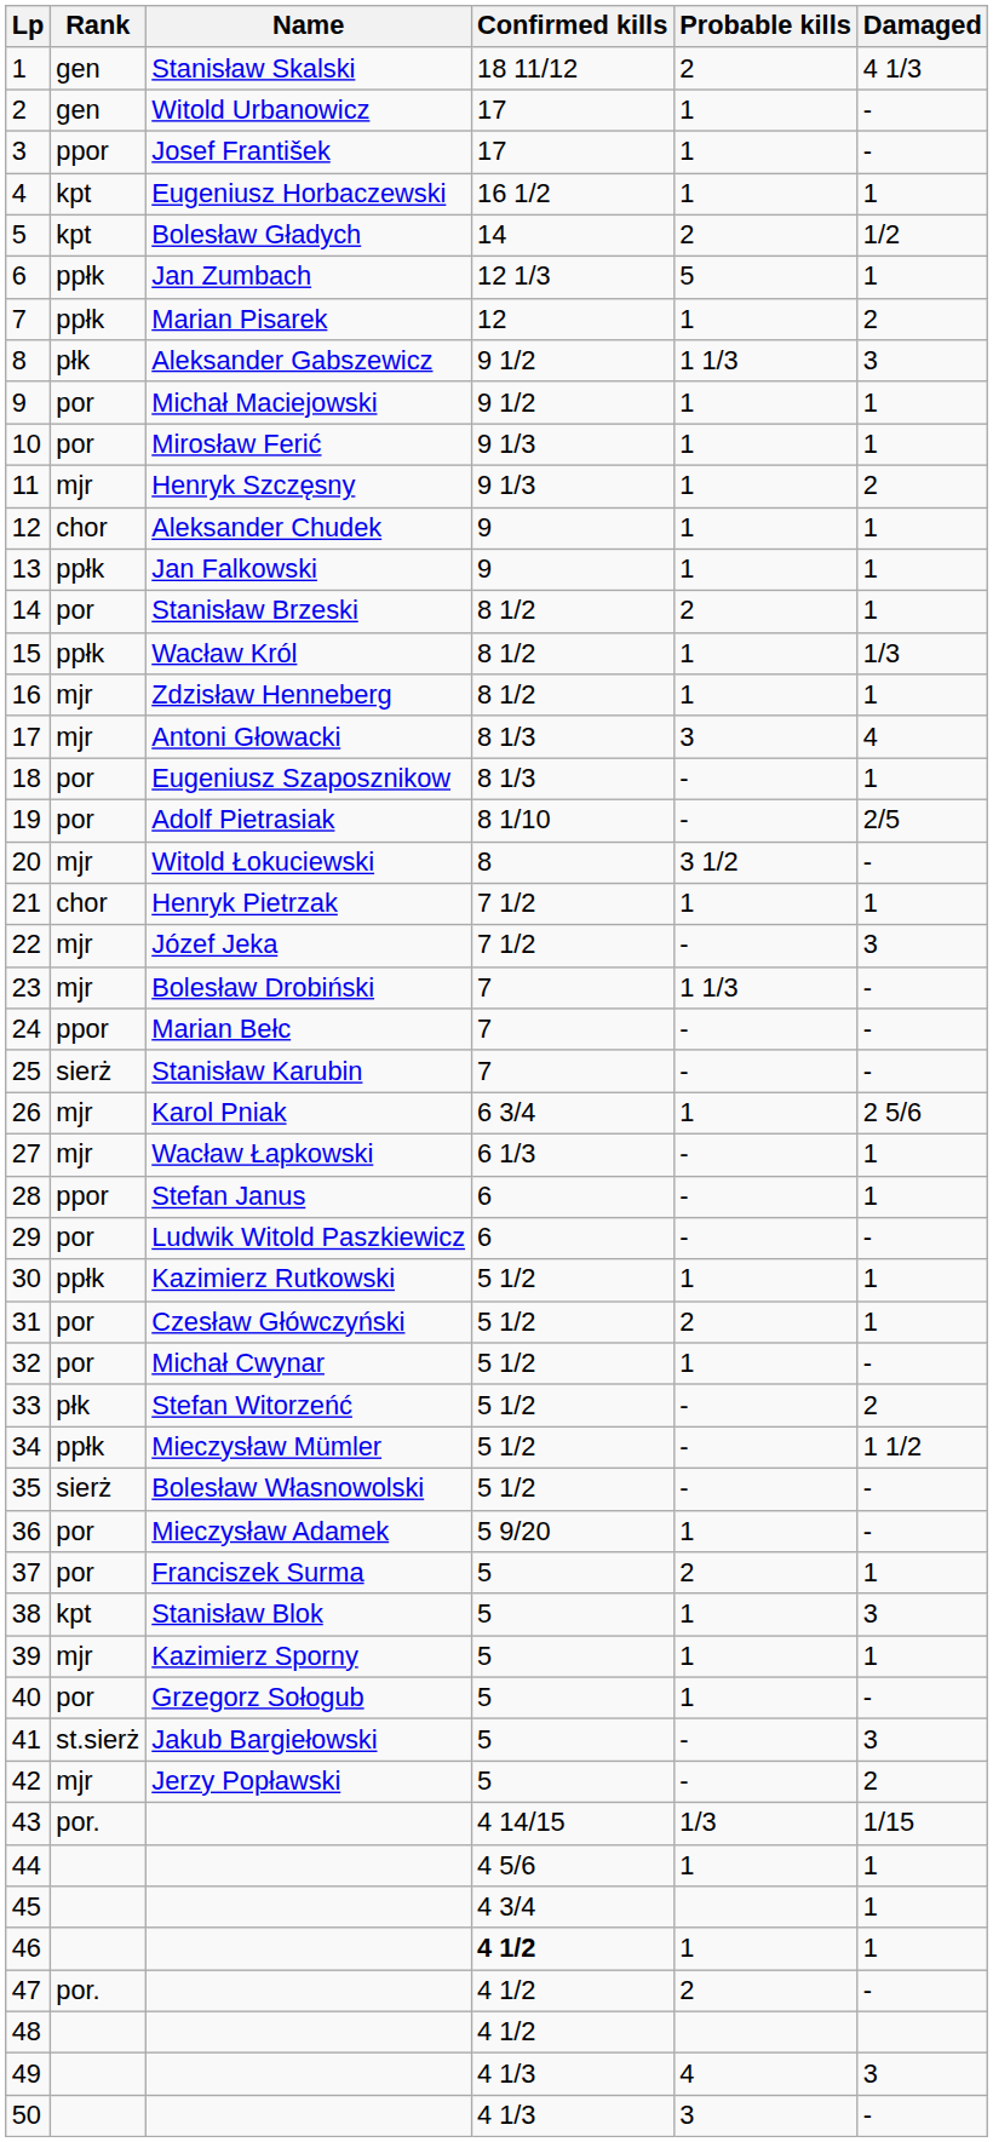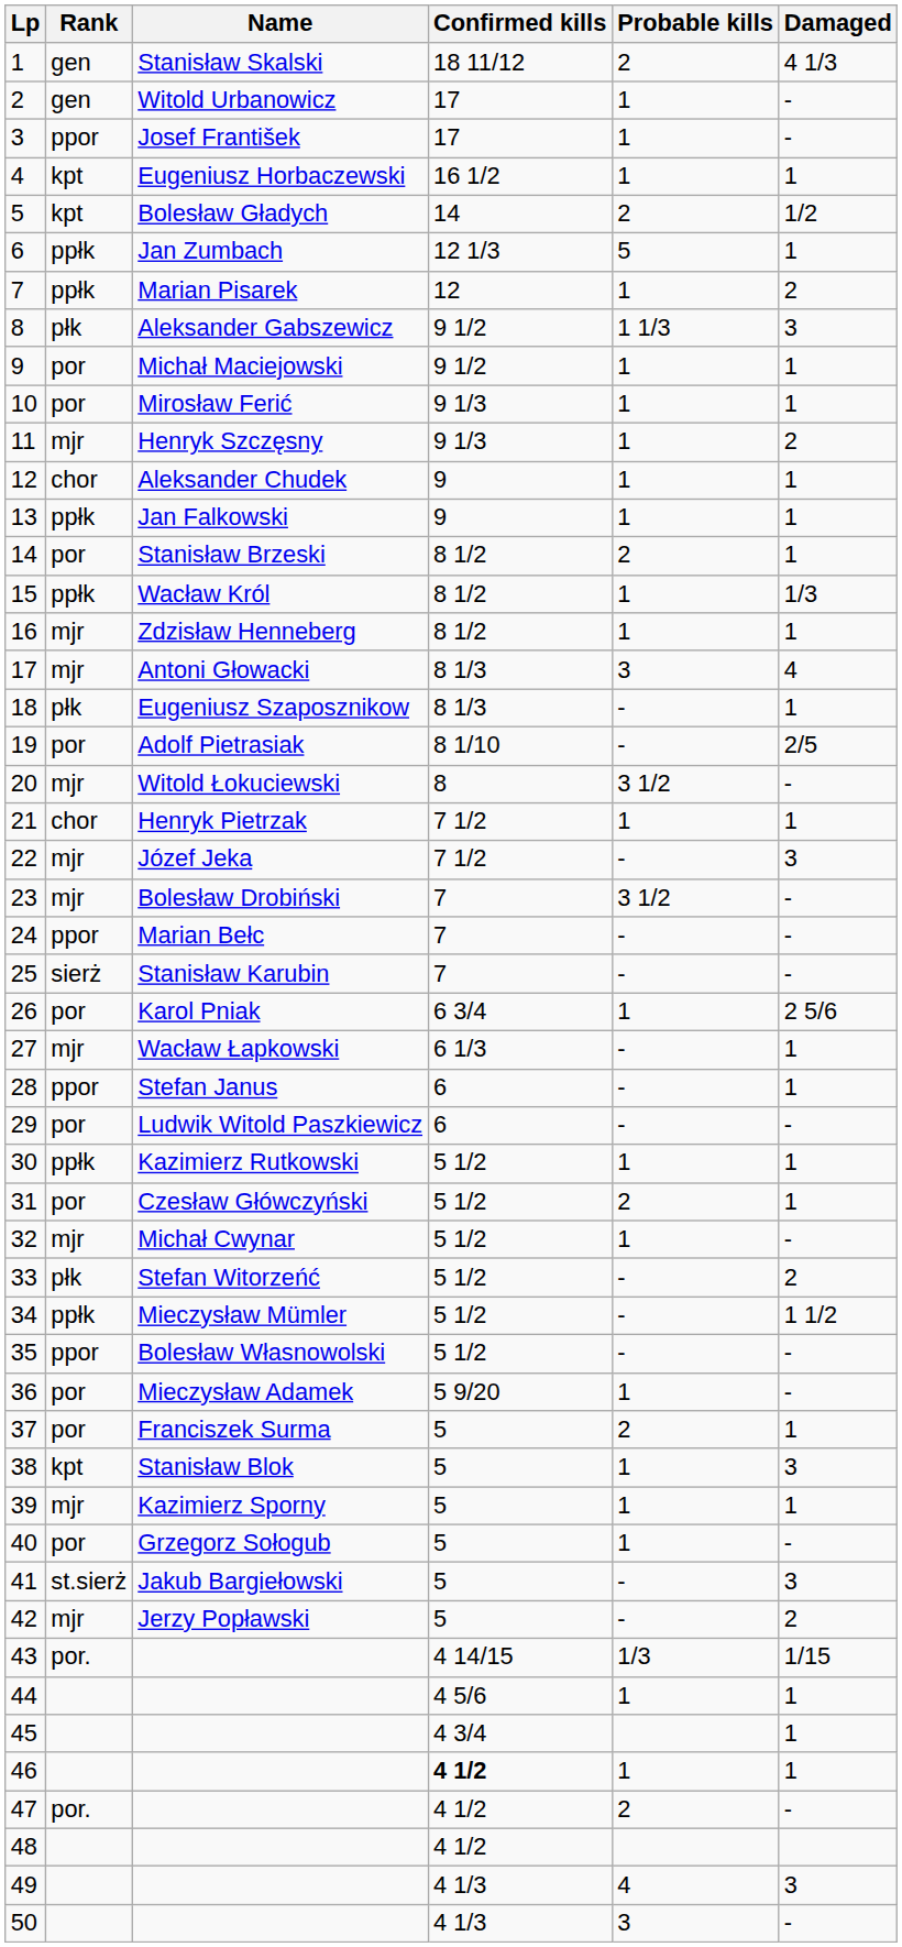18 | Rank: por -> płk
23 | Probable kills: 1 1/3 -> 3 1/2
26 | Rank: mjr -> por
32 | Rank: por -> mjr
35 | Rank: sierż -> ppor
